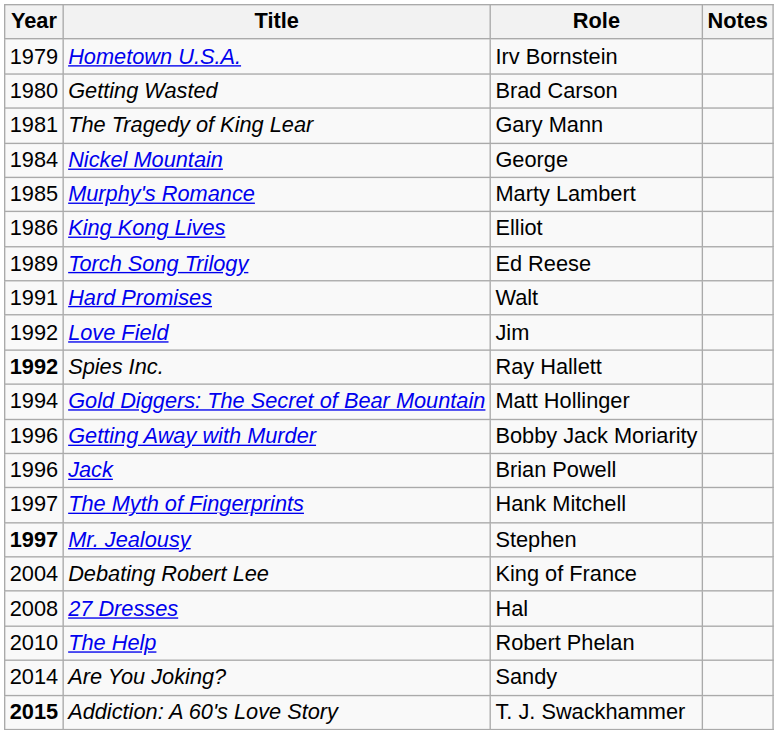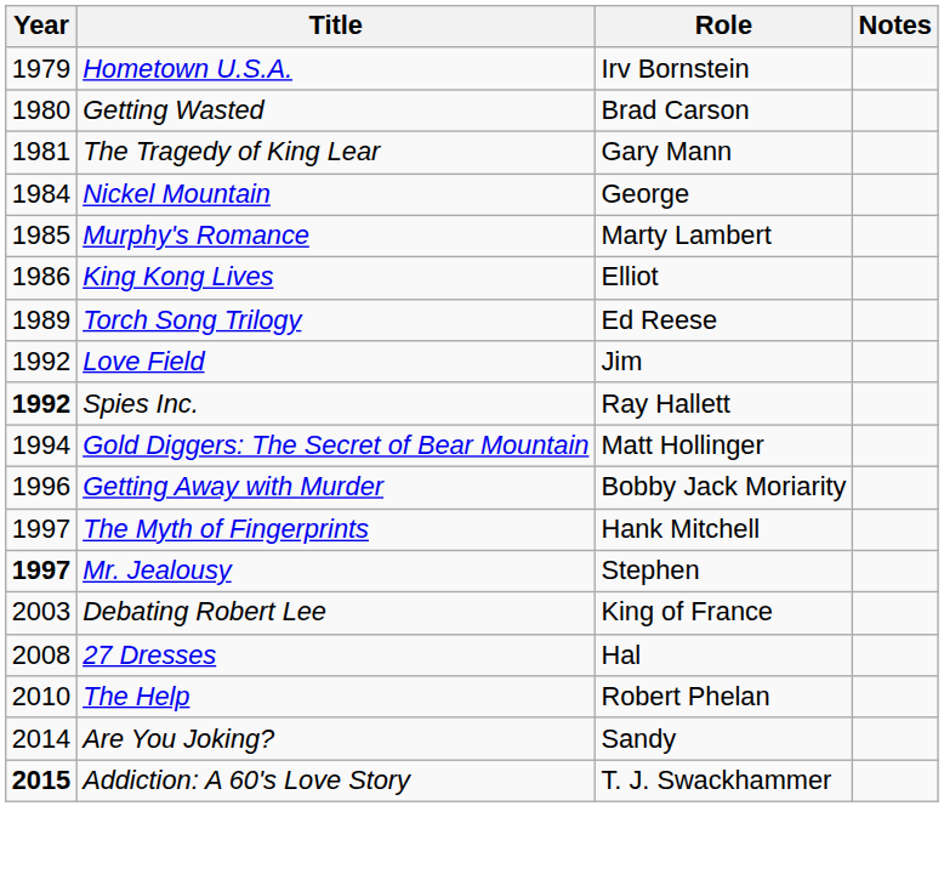- row: 1991 | Hard Promises | Walt
- row: 1996 | Jack | Brian Powell
Debating Robert Lee | Year: 2004 -> 2003
